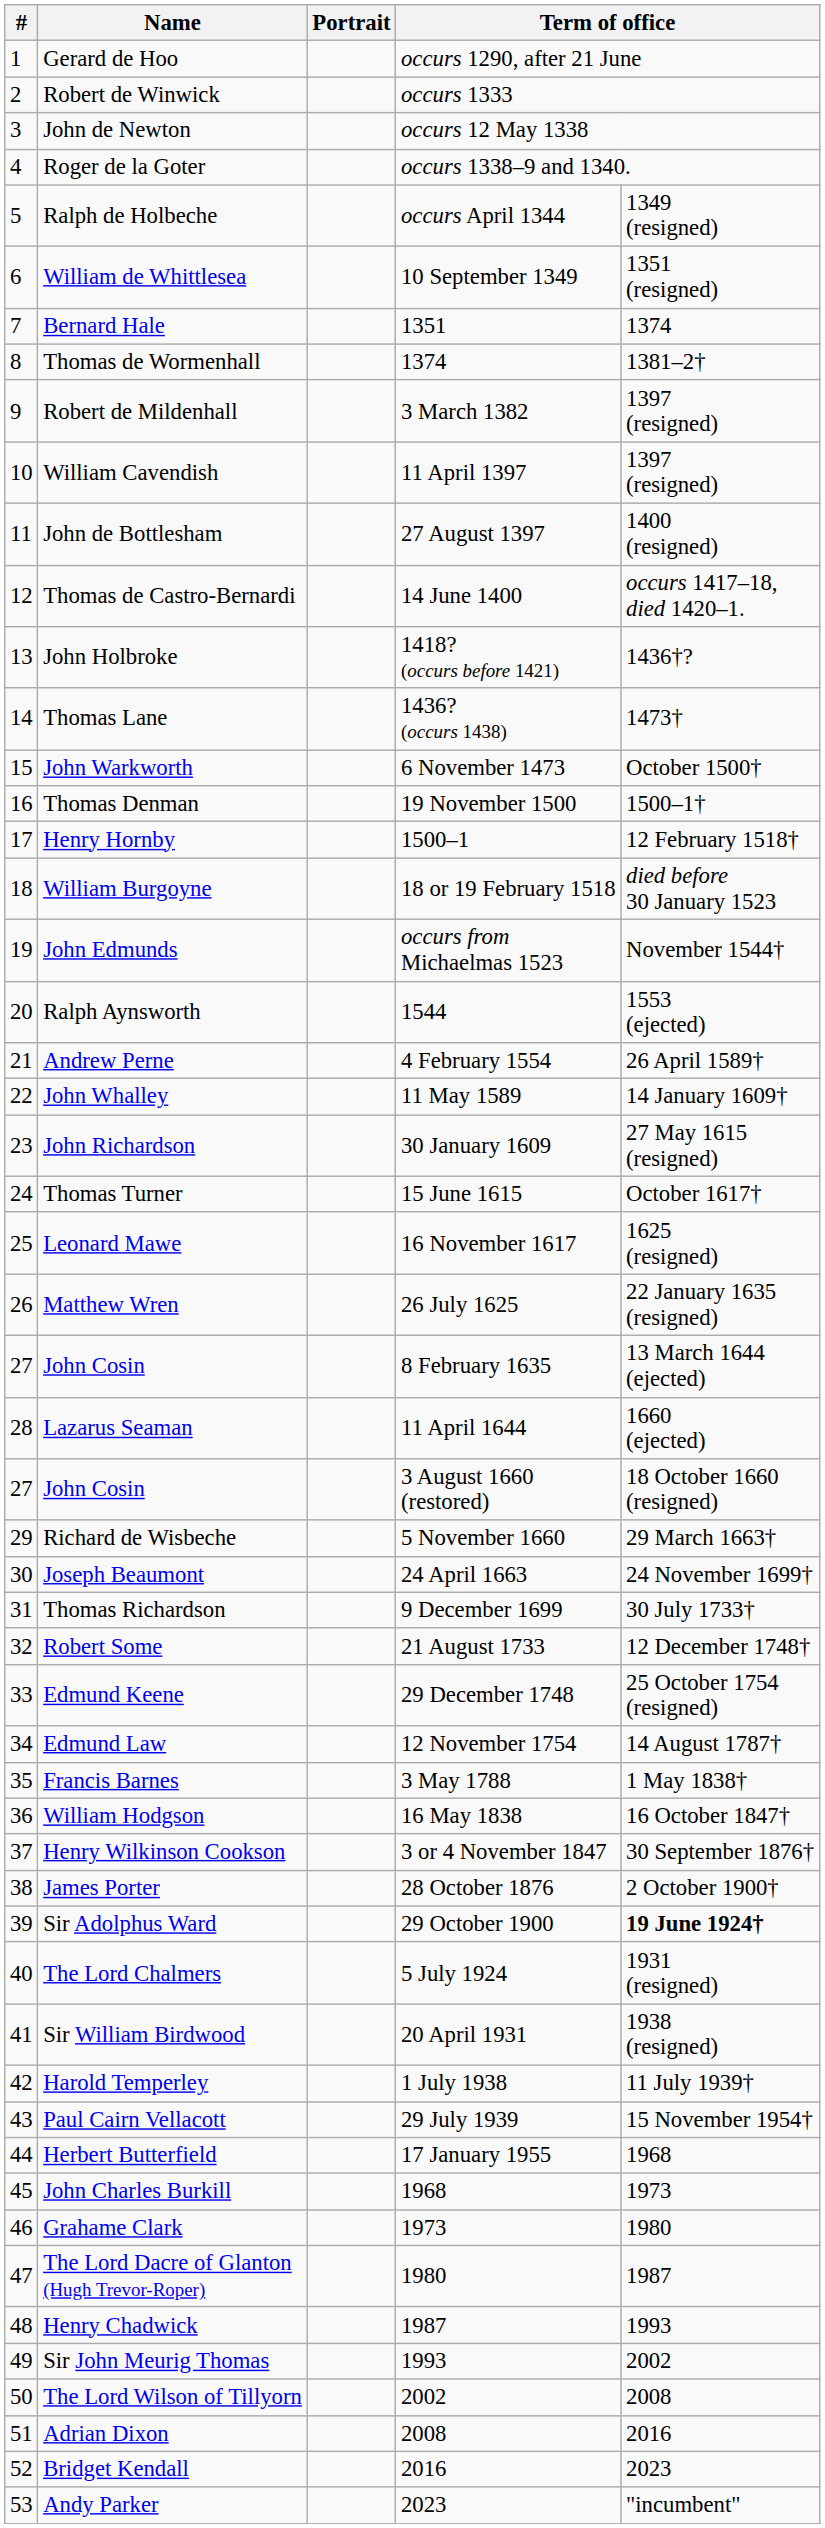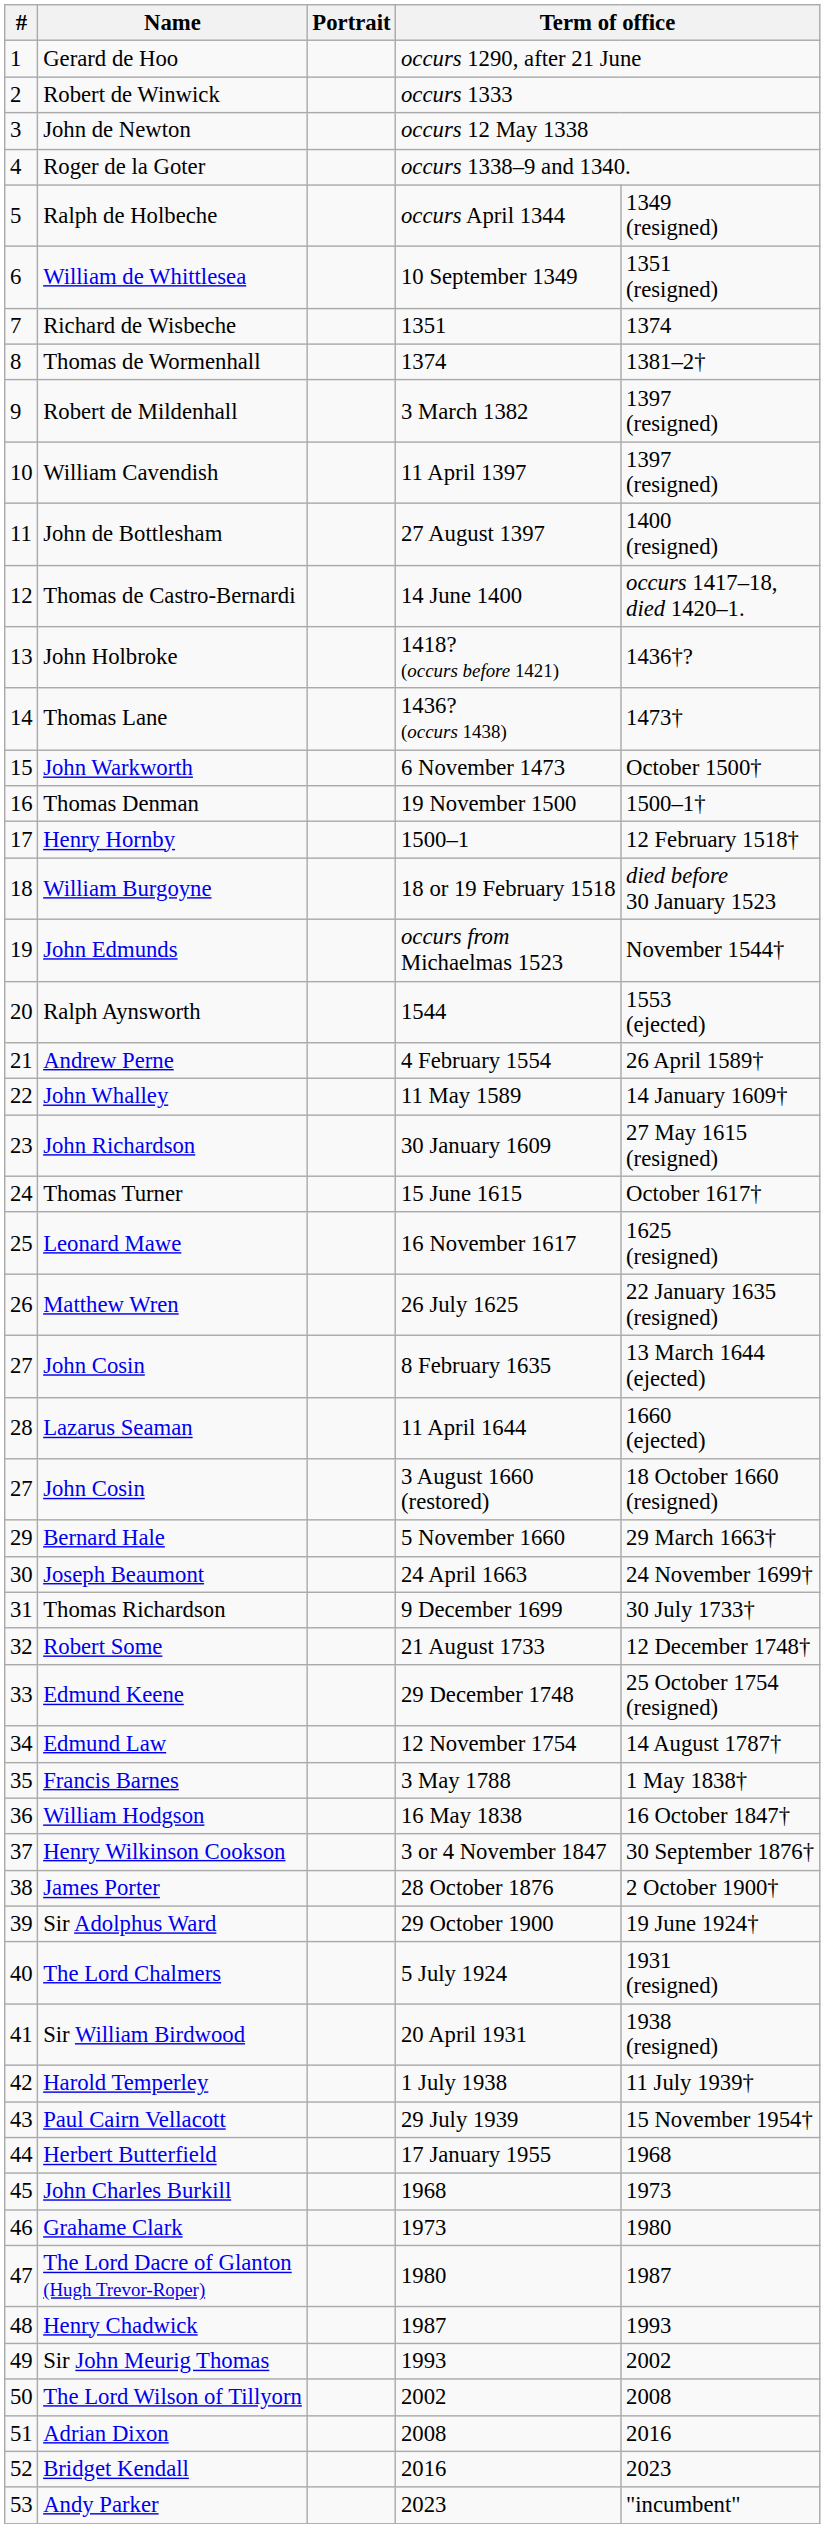1351 | Name: Bernard Hale -> Richard de Wisbeche
5 November 1660 | Name: Richard de Wisbeche -> Bernard Hale
29 October 1900 | column 5: bold -> normal
